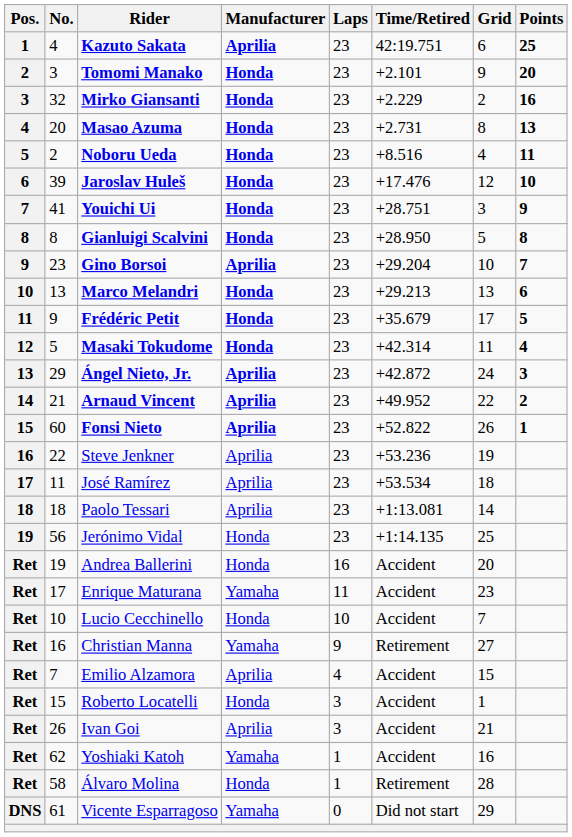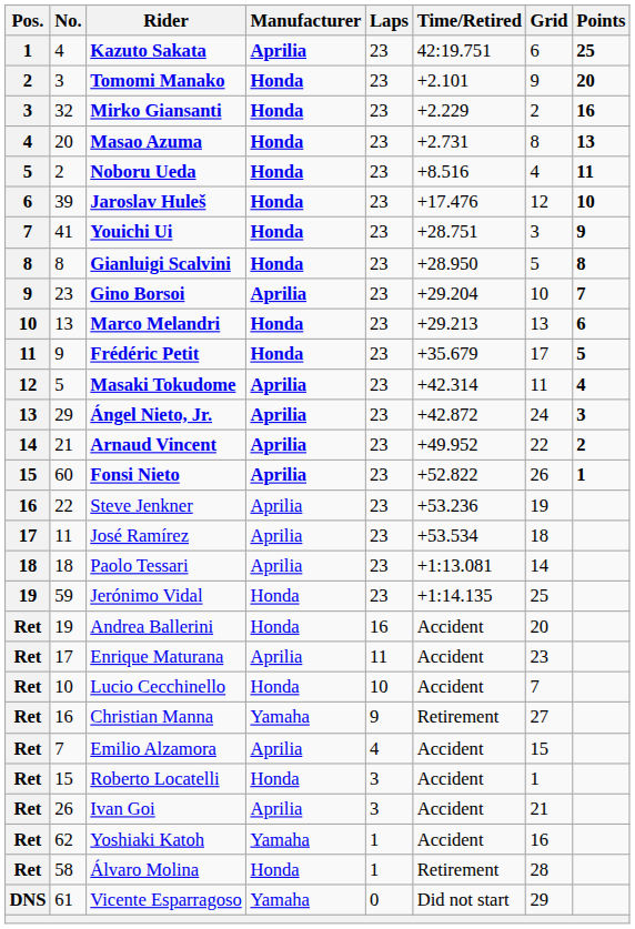Masaki Tokudome | Manufacturer: Honda -> Aprilia
Jerónimo Vidal | No.: 56 -> 59
Enrique Maturana | Manufacturer: Yamaha -> Aprilia
